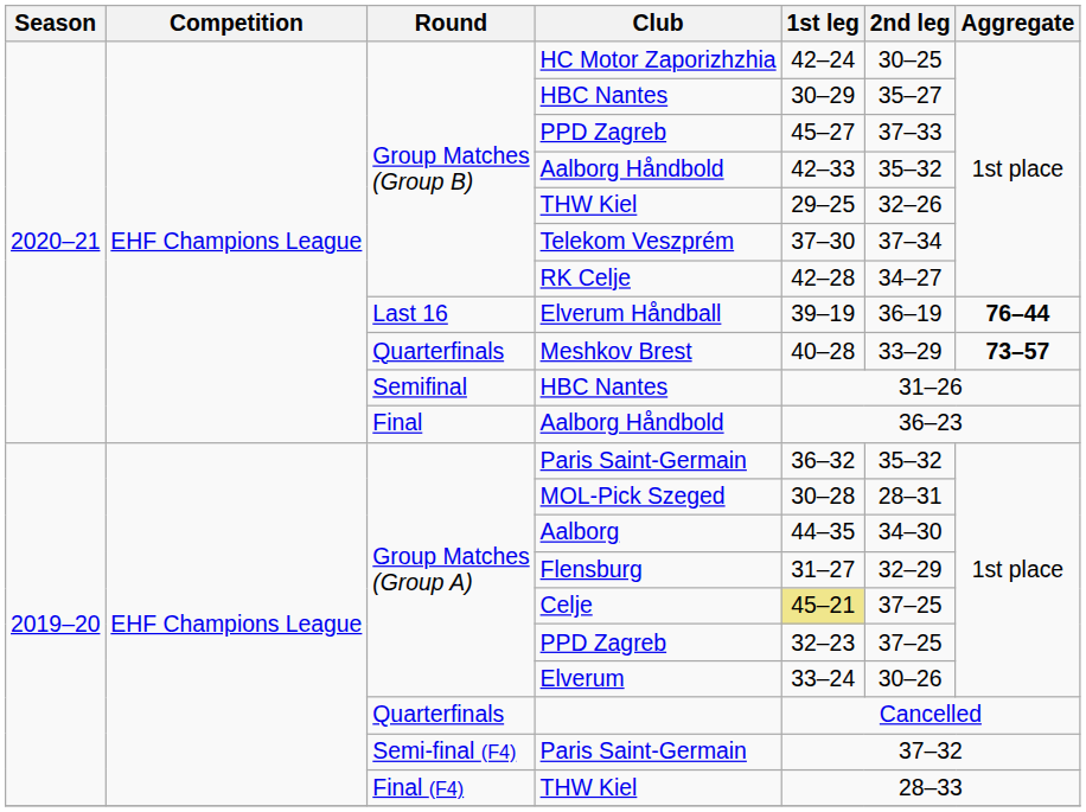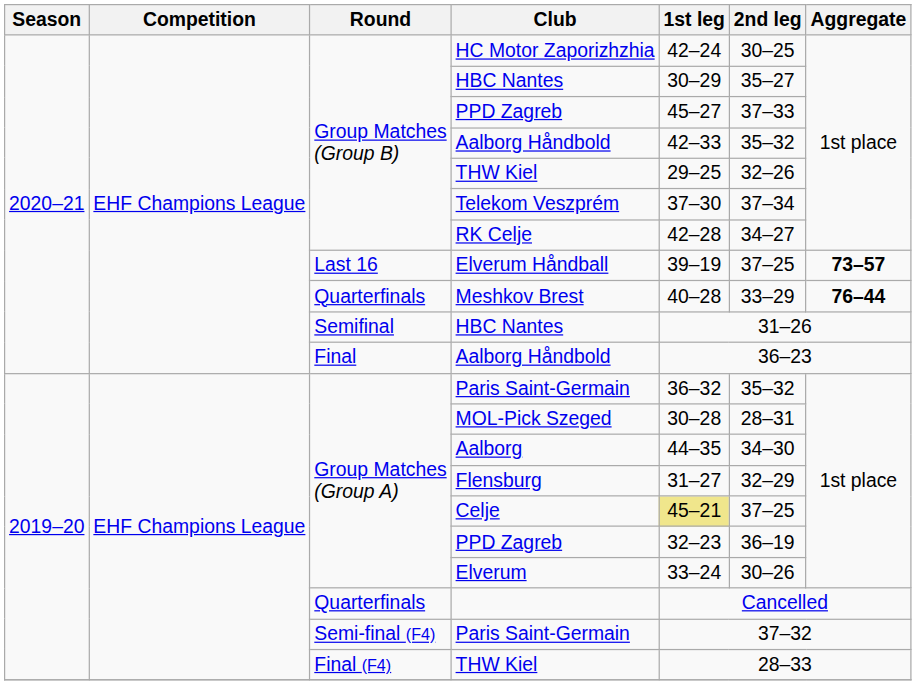Elverum Håndball | 2nd leg: 36–19 -> 37–25
Elverum Håndball | Aggregate: 76–44 -> 73–57
Meshkov Brest | Aggregate: 73–57 -> 76–44
Group Matches (Group A) / PPD Zagreb | 2nd leg: 37–25 -> 36–19
